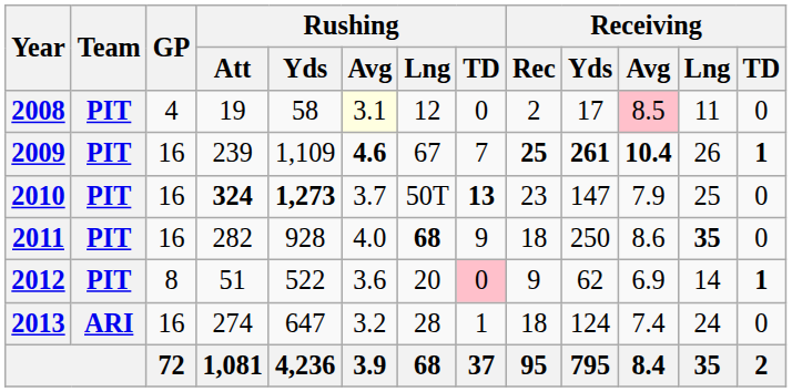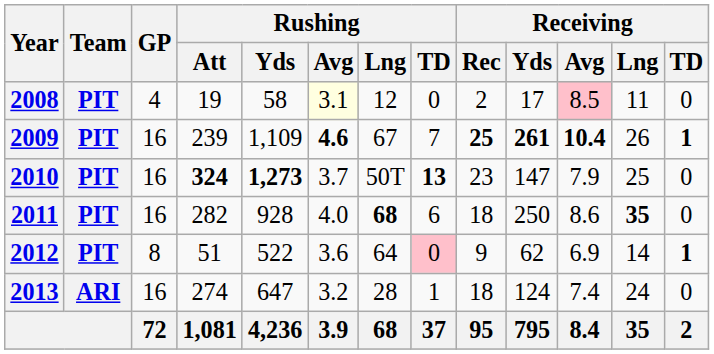2011 | Rushing / TD: 9 -> 6
2012 | Rushing / Lng: 20 -> 64
